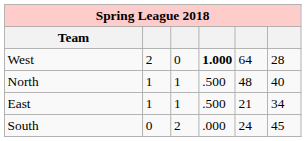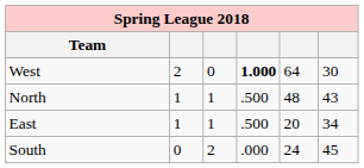West | column 6: 28 -> 30
North | column 6: 40 -> 43
East | column 5: 21 -> 20
